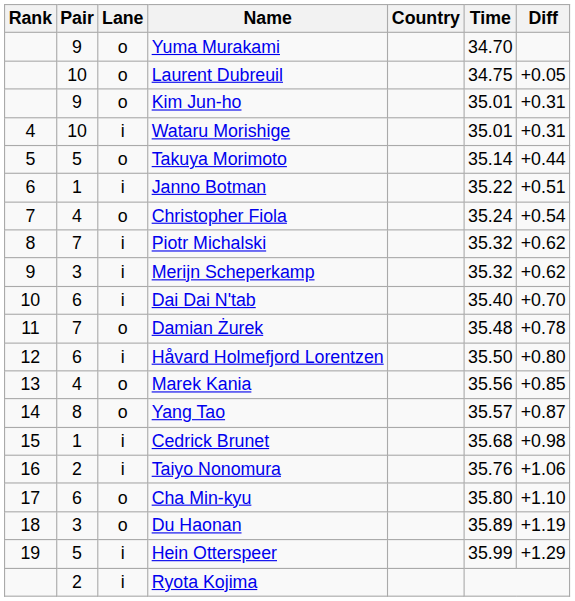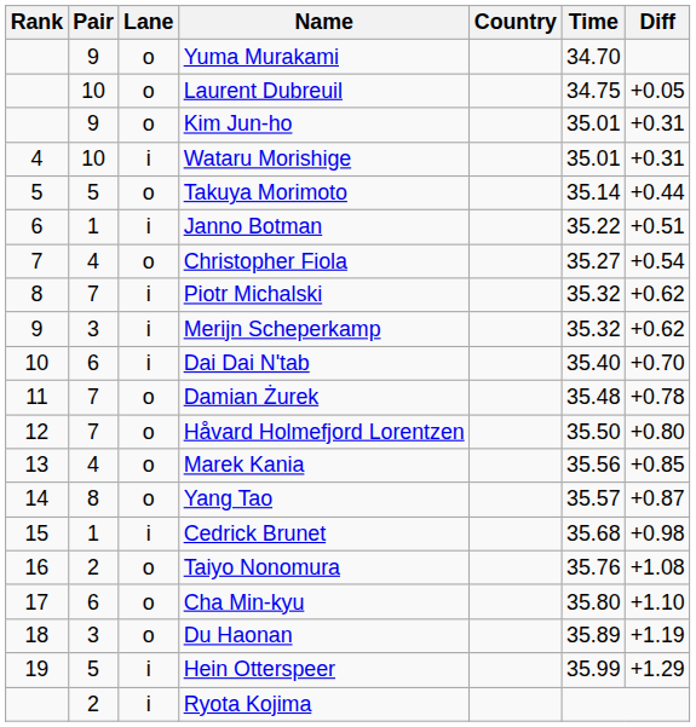Christopher Fiola | Time: 35.24 -> 35.27
Håvard Holmefjord Lorentzen | Pair: 6 -> 7
Håvard Holmefjord Lorentzen | Lane: i -> o
Taiyo Nonomura | Lane: i -> o
Taiyo Nonomura | Diff: +1.06 -> +1.08
